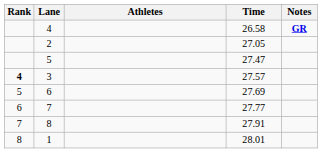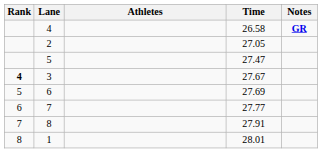3 | Time: 27.57 -> 27.67
